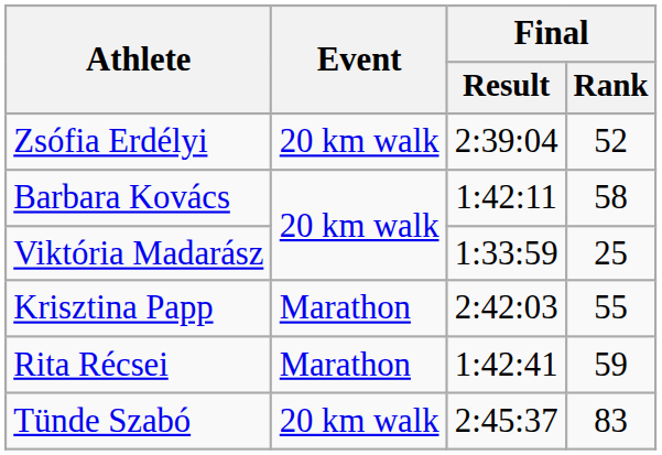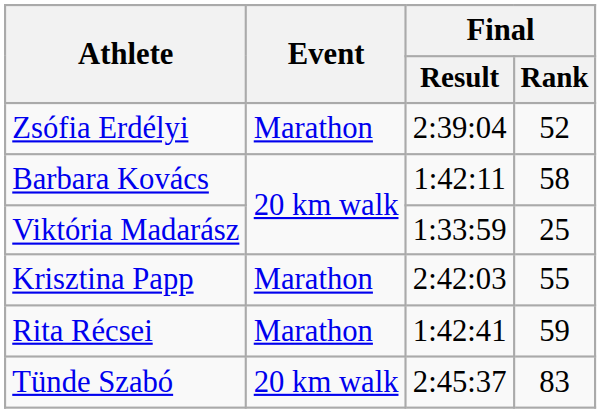Zsófia Erdélyi | Event: 20 km walk -> Marathon
